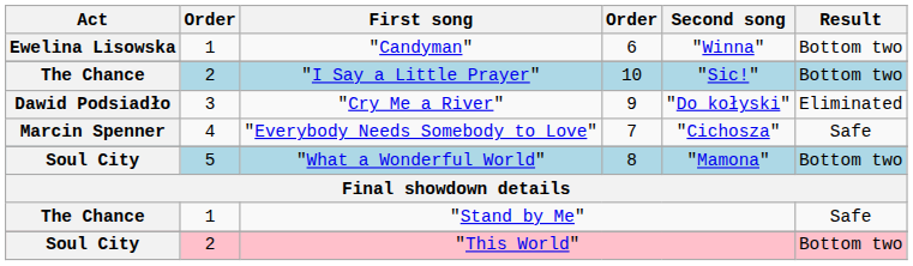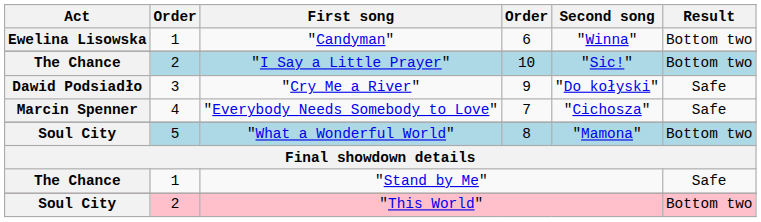"Cry Me a River" | Result: Eliminated -> Safe
